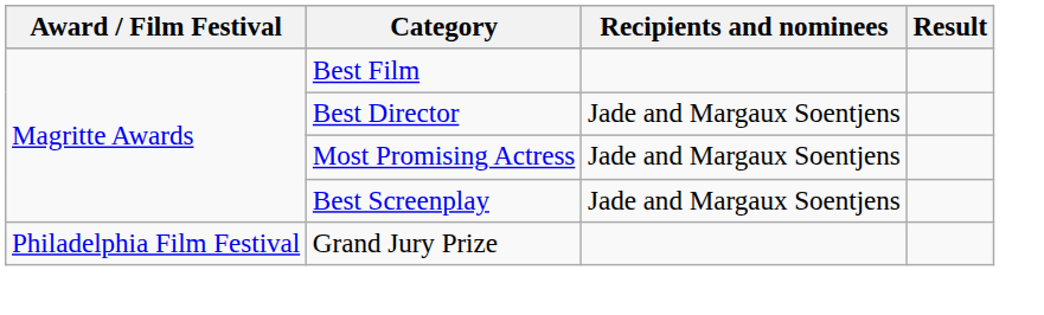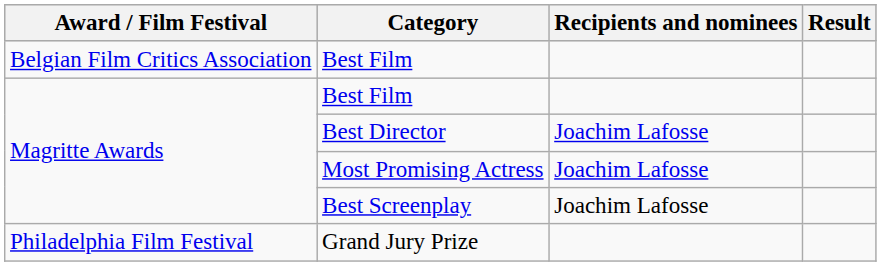+ row: Belgian Film Critics Association | Best Film
Best Director | Recipients and nominees: Jade and Margaux Soentjens -> Joachim Lafosse
Most Promising Actress | Recipients and nominees: Jade and Margaux Soentjens -> Joachim Lafosse
Best Screenplay | Recipients and nominees: Jade and Margaux Soentjens -> Joachim Lafosse
